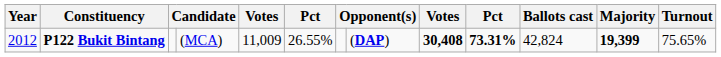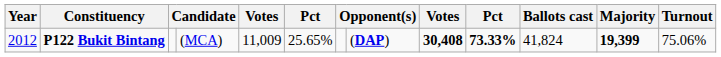P122 Bukit Bintang | column 6: 26.55% -> 25.65%
P122 Bukit Bintang | column 10: 73.31% -> 73.33%
P122 Bukit Bintang | Ballots cast: 42,824 -> 41,824
P122 Bukit Bintang | Turnout: 75.65% -> 75.06%
